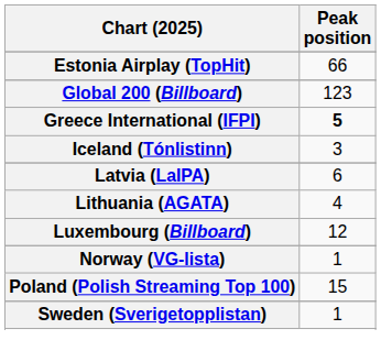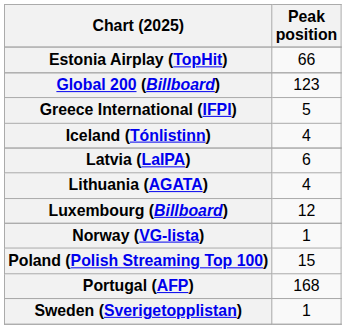Greece International (IFPI) | Peak position: bold -> normal
Iceland (Tónlistinn) | Peak position: 3 -> 4
+ row: Portugal (AFP) | 168
